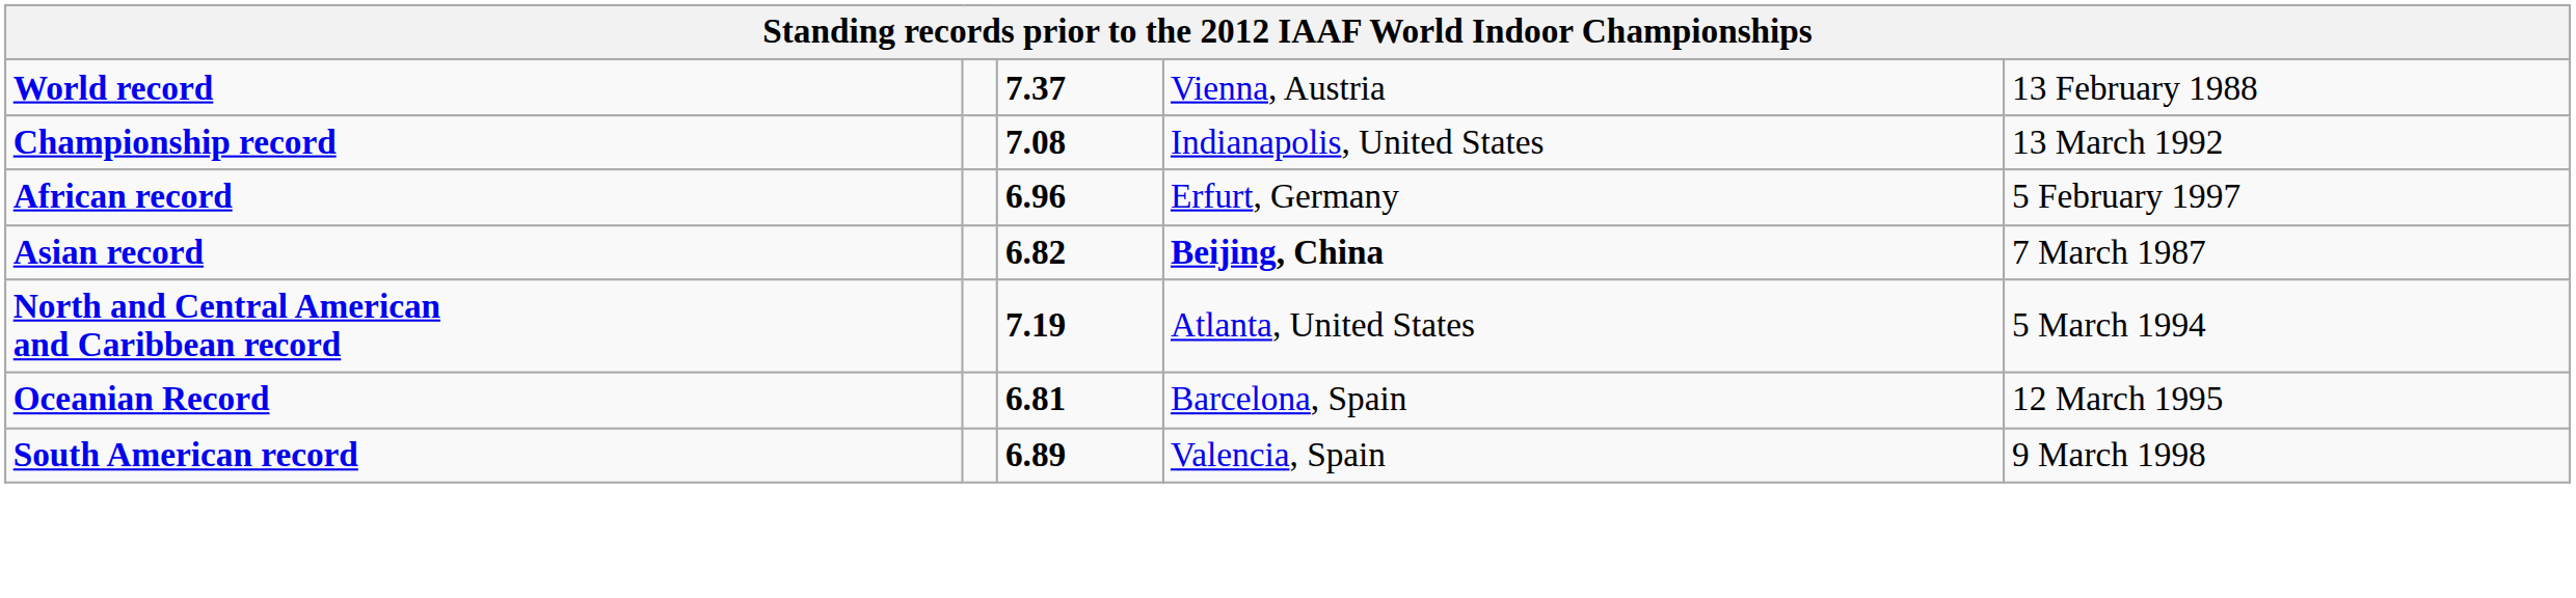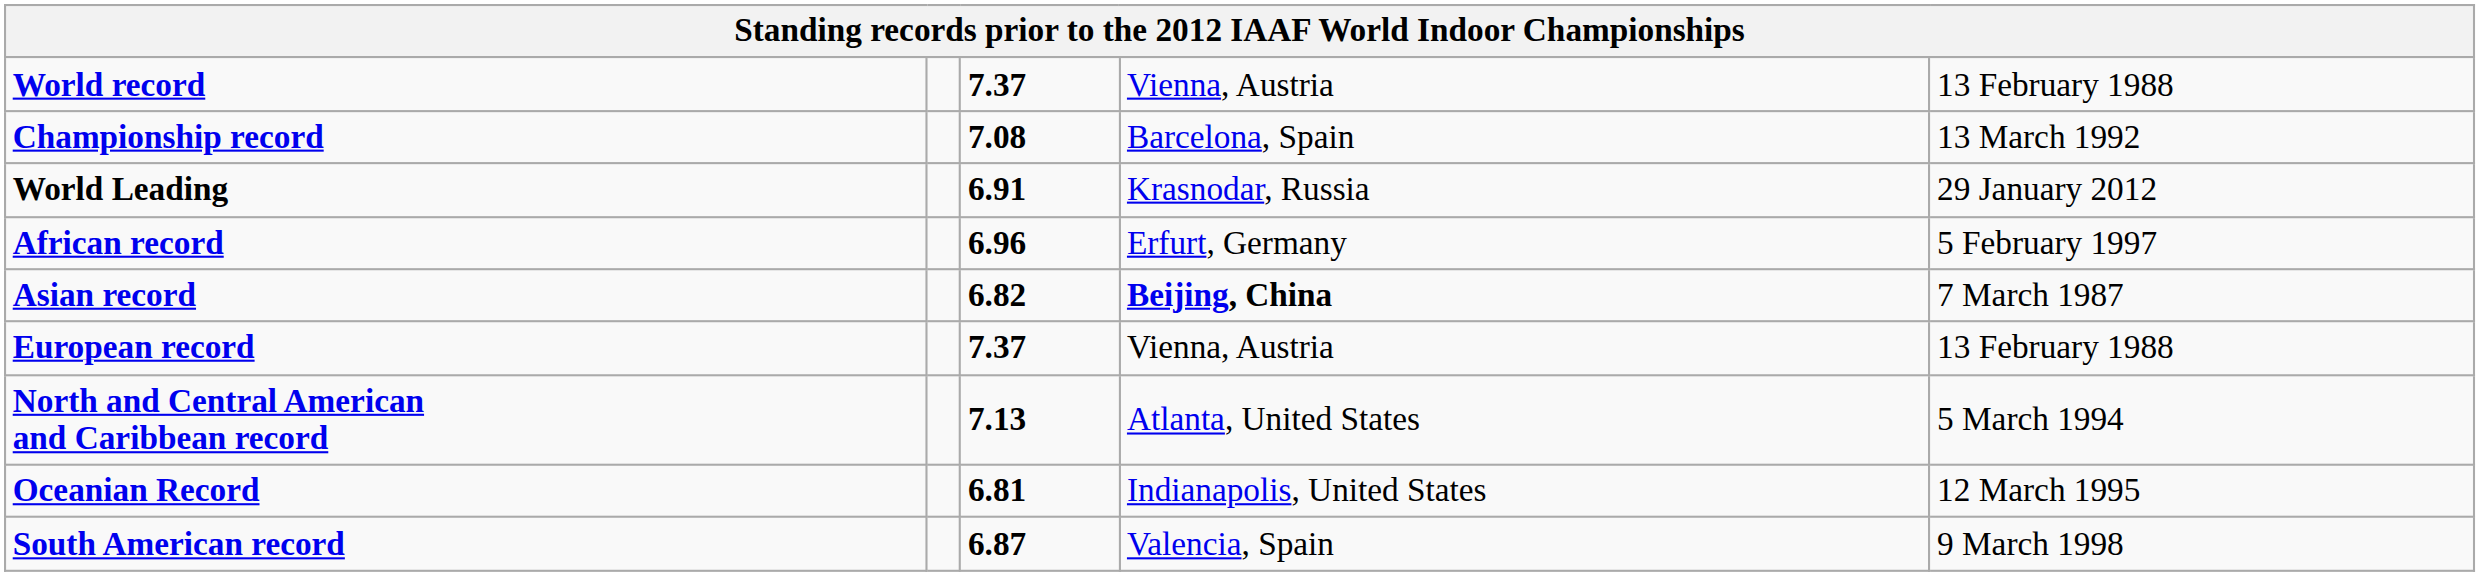Championship record | column 4: Indianapolis, United States -> Barcelona, Spain
+ row: World Leading | 6.91 | Krasnodar, Russia | 29 January 2012
+ row: European record | 7.37 | Vienna, Austria | 13 February 1988
North and Central American and Caribbean record | column 3: 7.19 -> 7.13
Oceanian Record | column 4: Barcelona, Spain -> Indianapolis, United States
South American record | column 3: 6.89 -> 6.87
